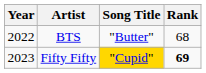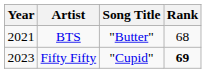BTS | Year: 2022 -> 2021
Fifty Fifty | Song Title: gold background -> no background
